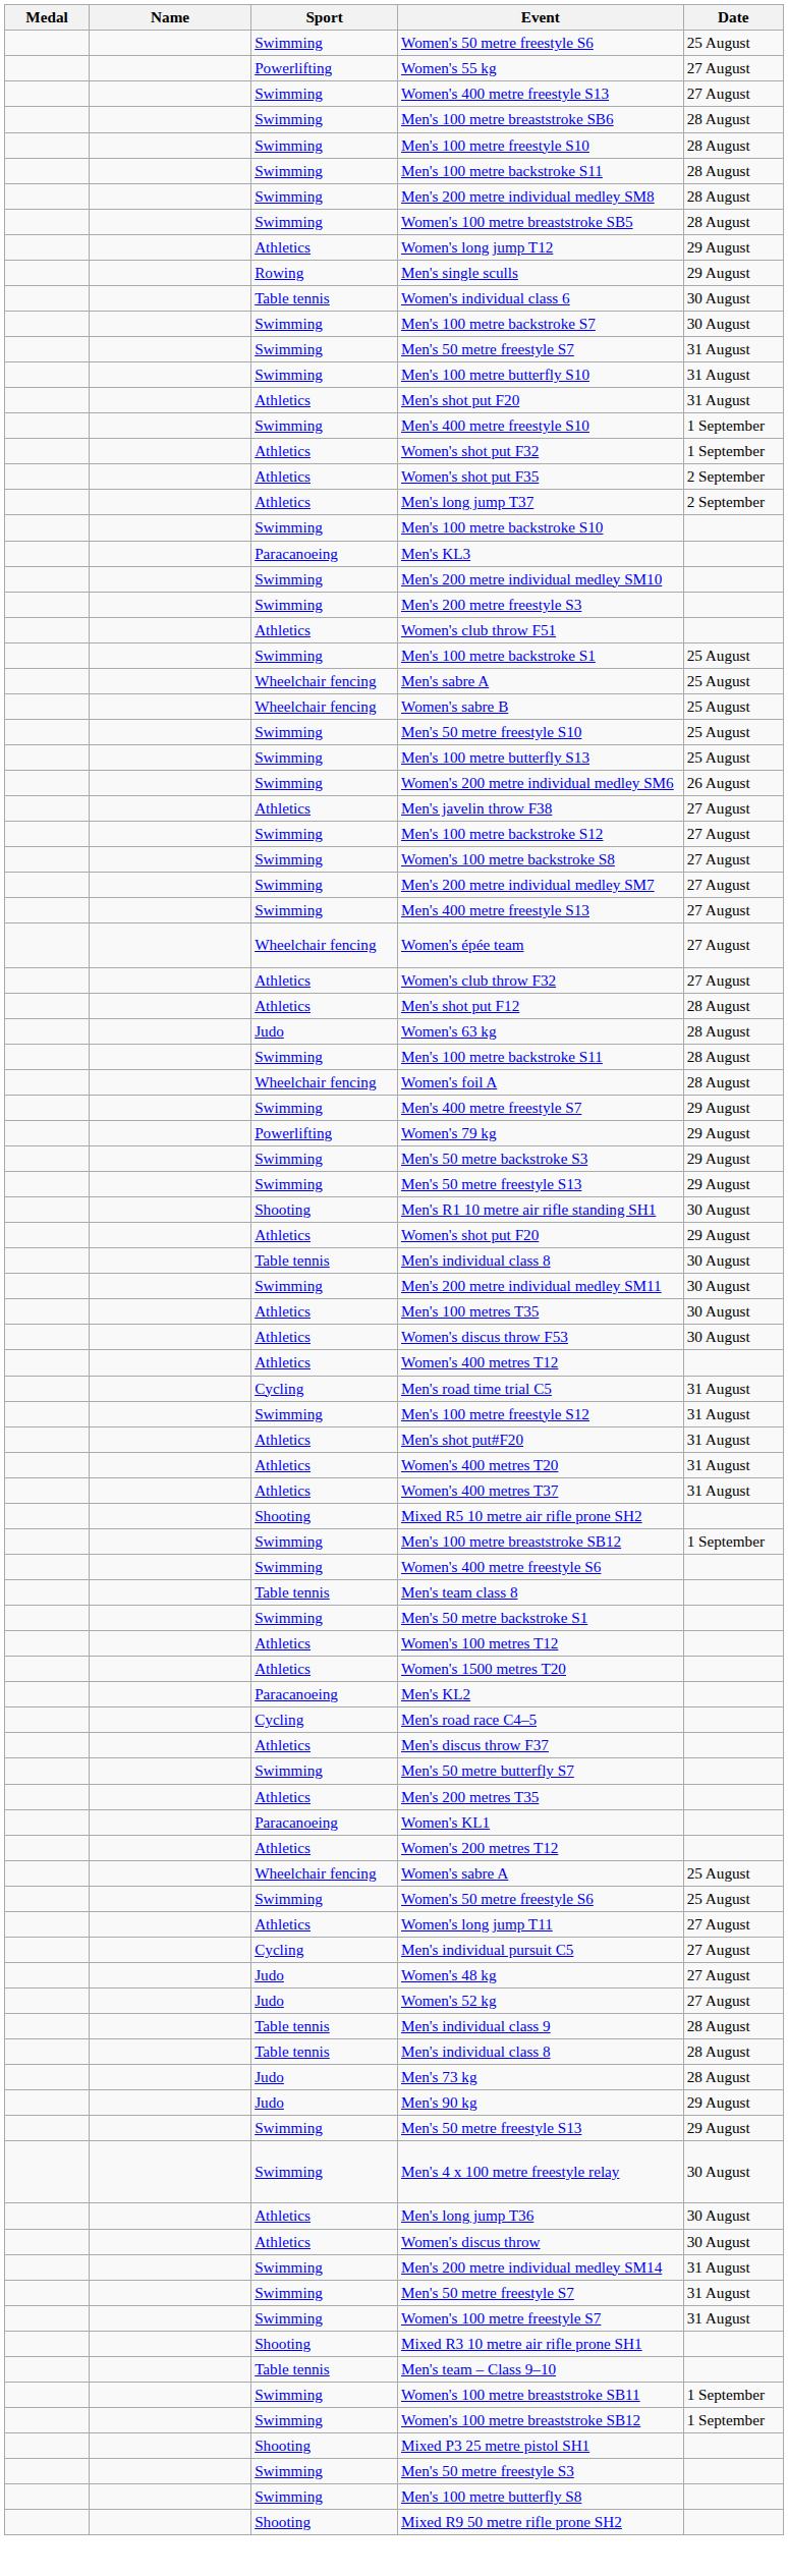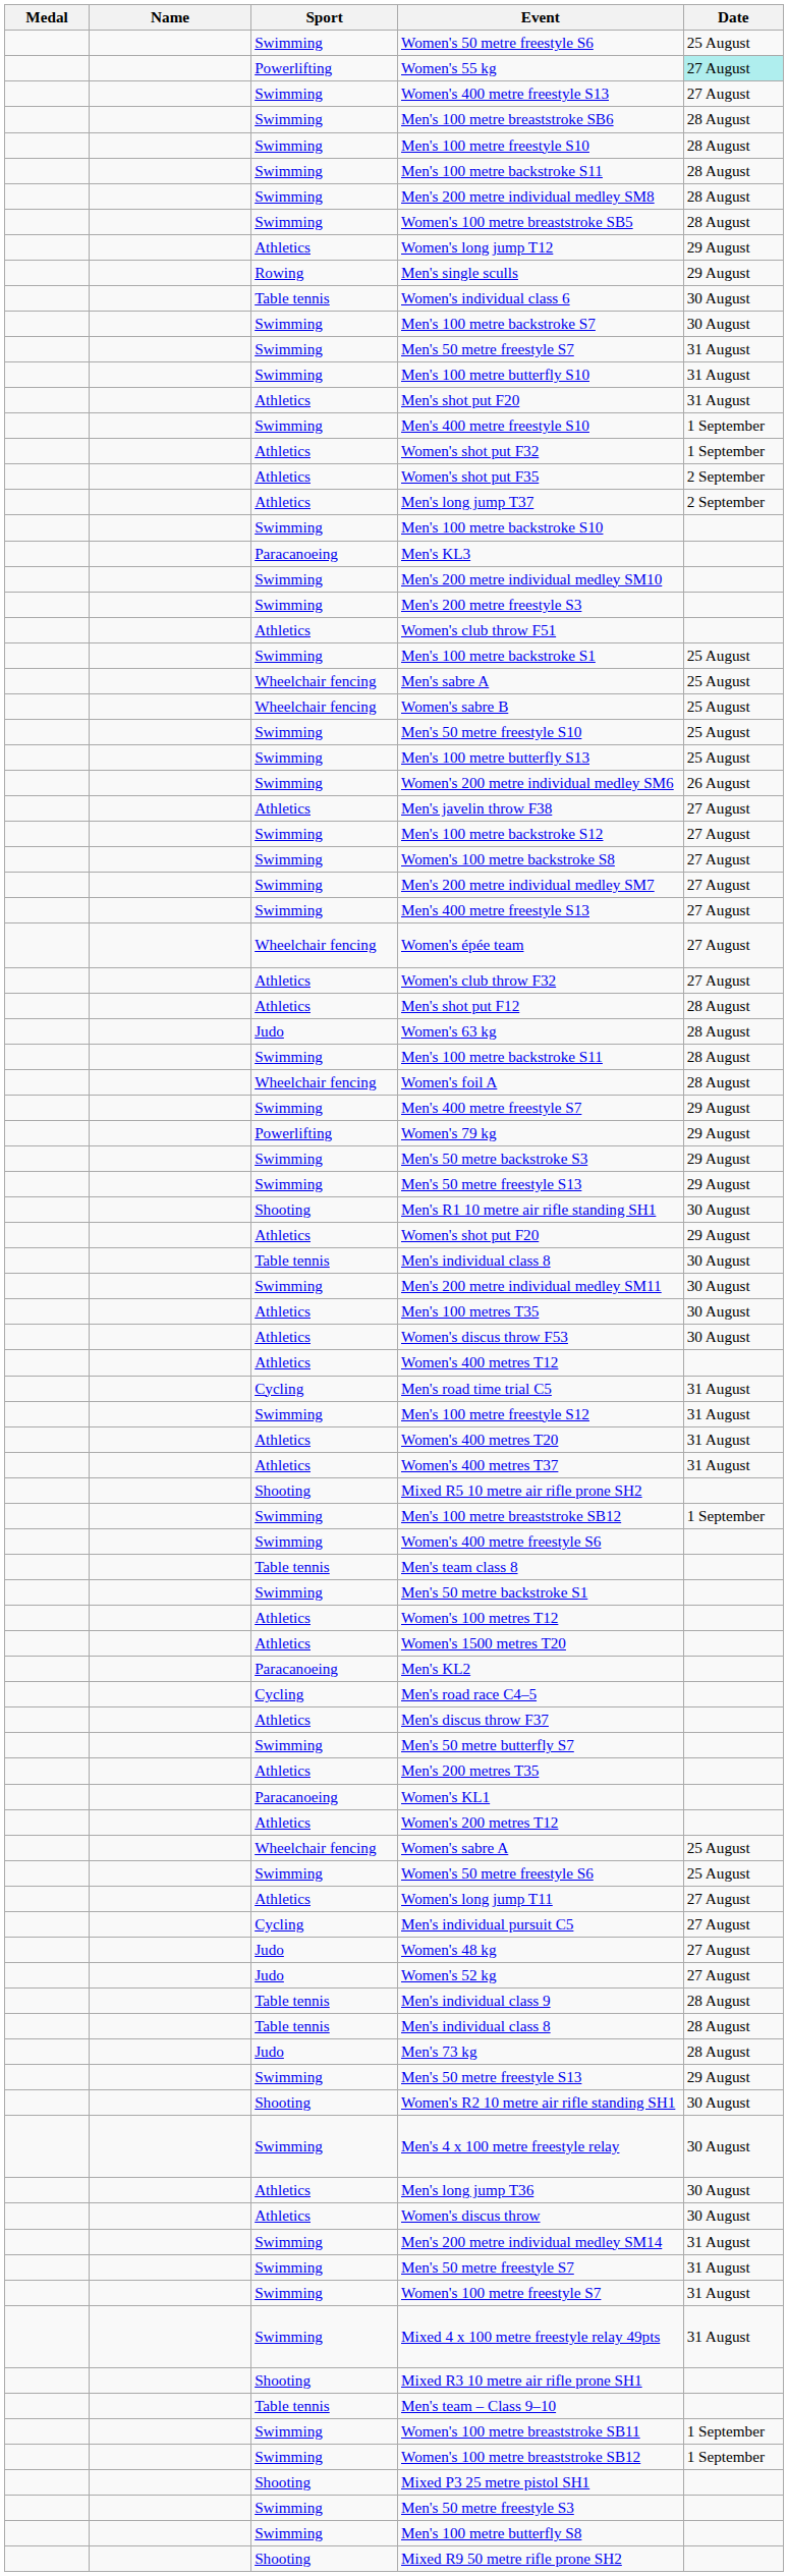Women's 55 kg | Date: no background -> paleturquoise background
- row: Athletics | Men's shot put#F20 | 31 August
- row: Judo | Men's 90 kg | 29 August
+ row: Shooting | Women's R2 10 metre air rifle standing SH1 | 30 August
+ row: Swimming | Mixed 4 x 100 metre freestyle relay 49pts | 31 August
